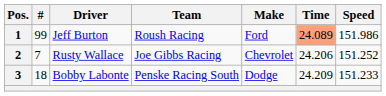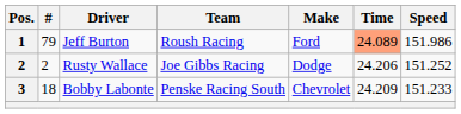Jeff Burton | #: 99 -> 79
Rusty Wallace | #: 7 -> 2
Rusty Wallace | Make: Chevrolet -> Dodge
Bobby Labonte | Make: Dodge -> Chevrolet
